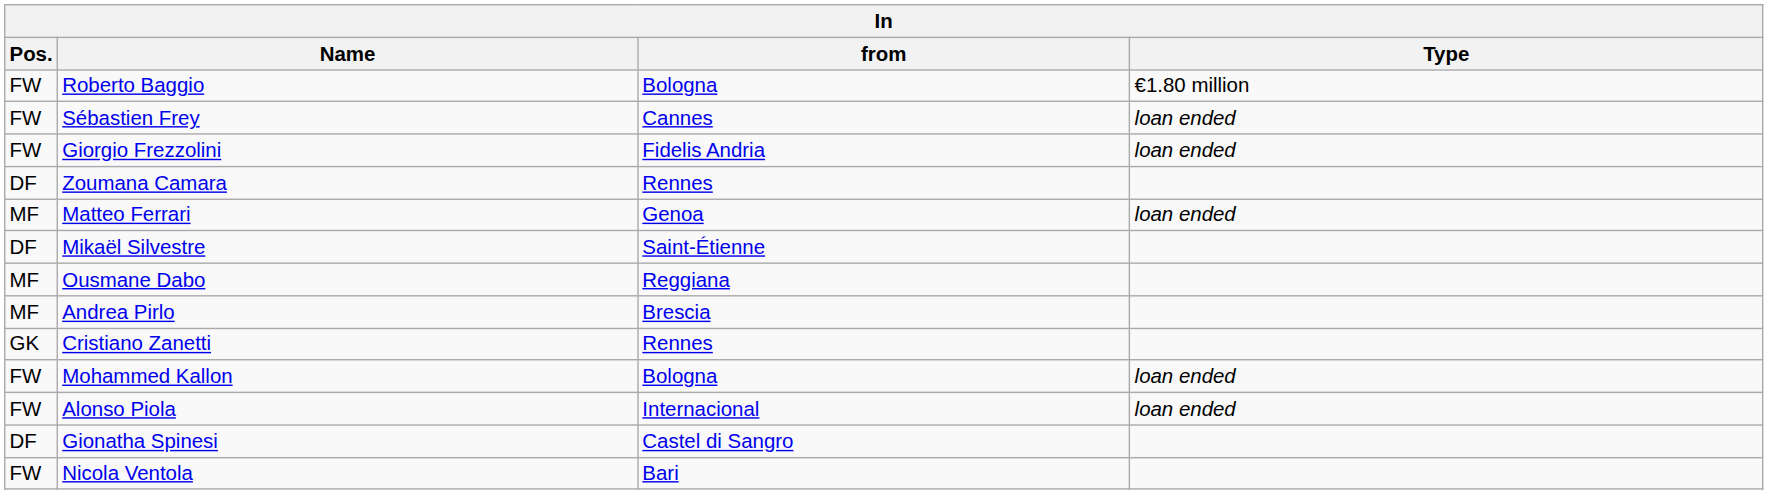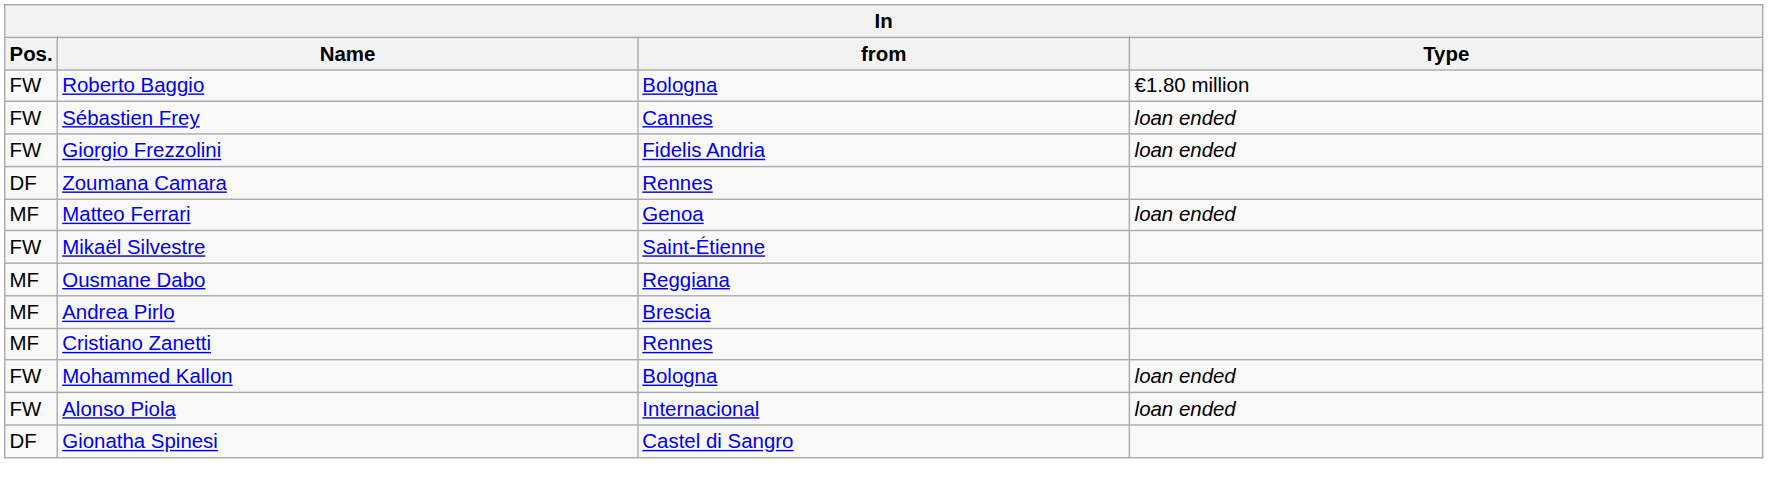Mikaël Silvestre | Pos.: DF -> FW
Cristiano Zanetti | Pos.: GK -> MF
- row: FW | Nicola Ventola | Bari
